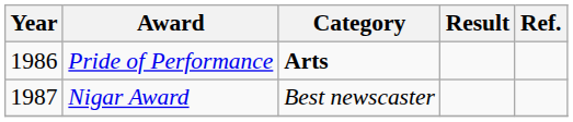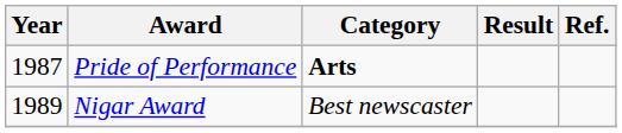Pride of Performance | Year: 1986 -> 1987
Nigar Award | Year: 1987 -> 1989
